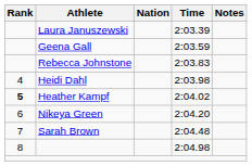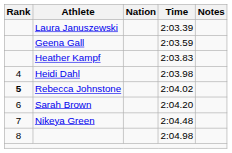2:03.83 | Athlete: Rebecca Johnstone -> Heather Kampf
2:04.02 | Athlete: Heather Kampf -> Rebecca Johnstone
2:04.20 | Athlete: Nikeya Green -> Sarah Brown
2:04.48 | Athlete: Sarah Brown -> Nikeya Green
